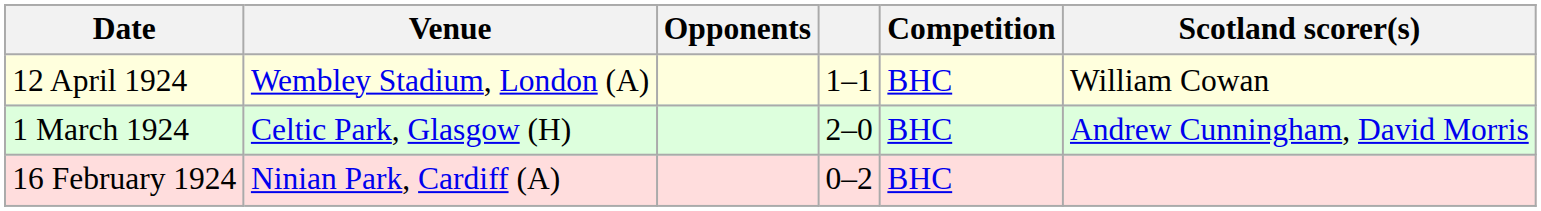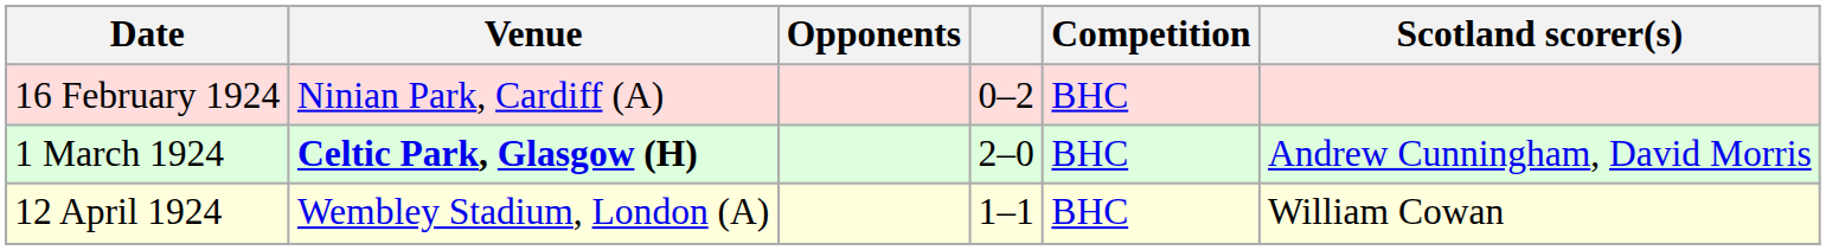rows swapped: 16 February 1924 <-> 12 April 1924
1 March 1924 | Venue: normal -> bold
